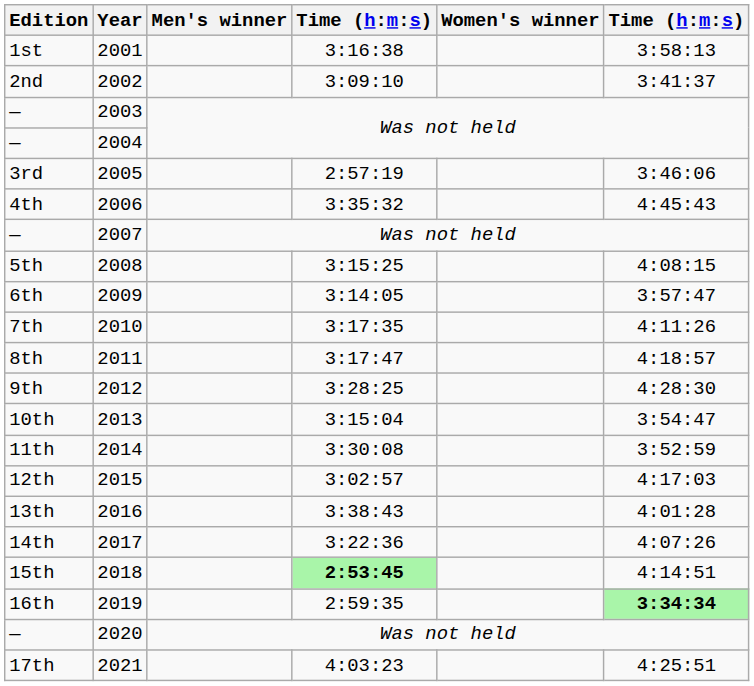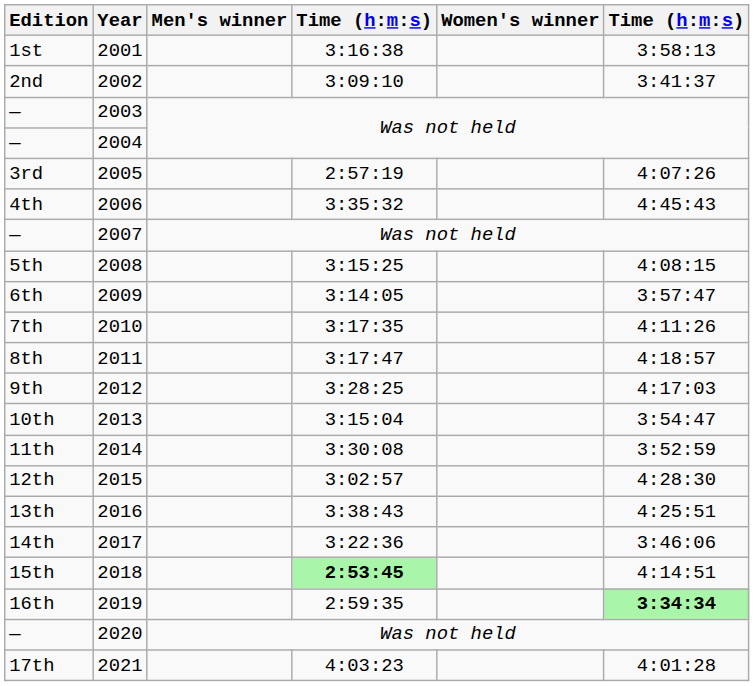2005 | column 6: 3:46:06 -> 4:07:26
2012 | column 6: 4:28:30 -> 4:17:03
2015 | column 6: 4:17:03 -> 4:28:30
2016 | column 6: 4:01:28 -> 4:25:51
2017 | column 6: 4:07:26 -> 3:46:06
2021 | column 6: 4:25:51 -> 4:01:28
